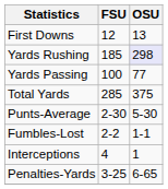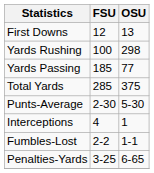Yards Rushing | FSU: 185 -> 100
Yards Rushing | OSU: lavender background -> no background
Yards Passing | FSU: 100 -> 185
rows swapped: Fumbles-Lost <-> Interceptions
